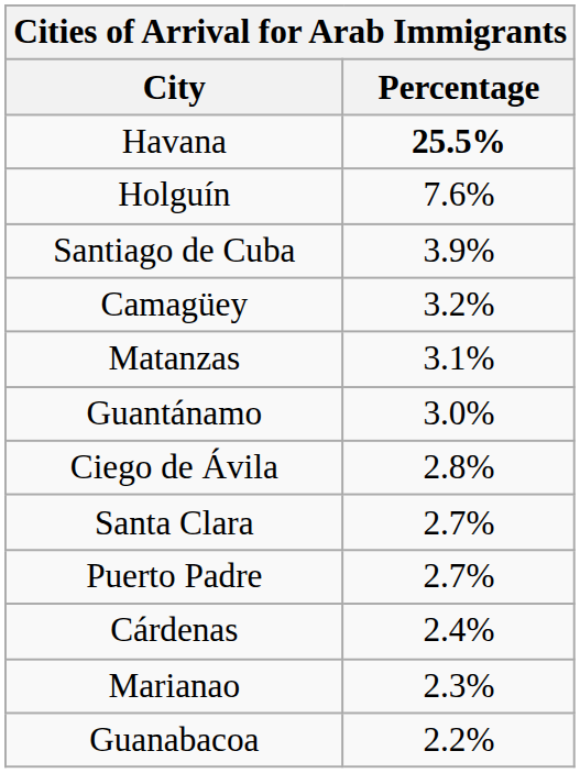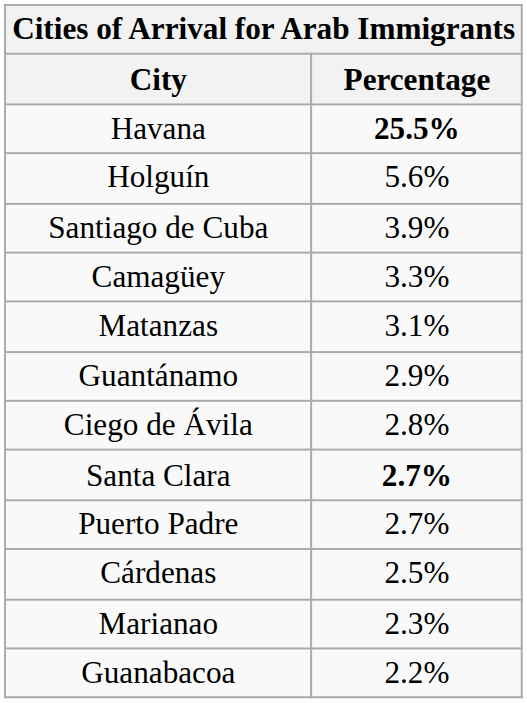Holguín | Percentage: 7.6% -> 5.6%
Camagüey | Percentage: 3.2% -> 3.3%
Guantánamo | Percentage: 3.0% -> 2.9%
Santa Clara | Percentage: normal -> bold
Cárdenas | Percentage: 2.4% -> 2.5%
